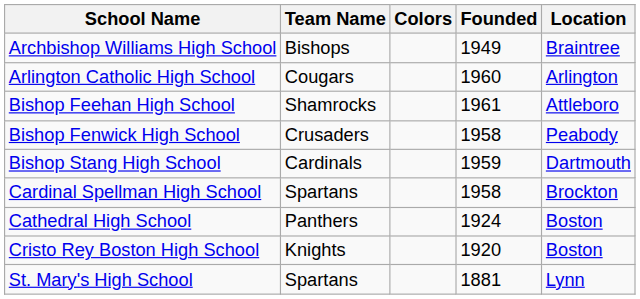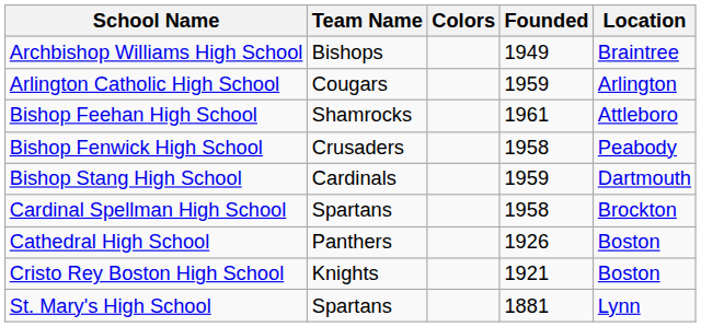Arlington Catholic High School | Founded: 1960 -> 1959
Cathedral High School | Founded: 1924 -> 1926
Cristo Rey Boston High School | Founded: 1920 -> 1921
